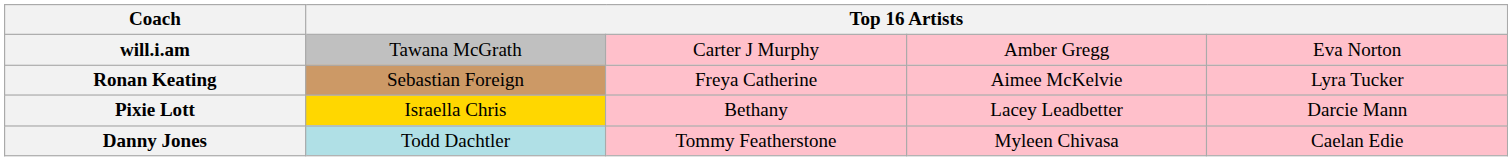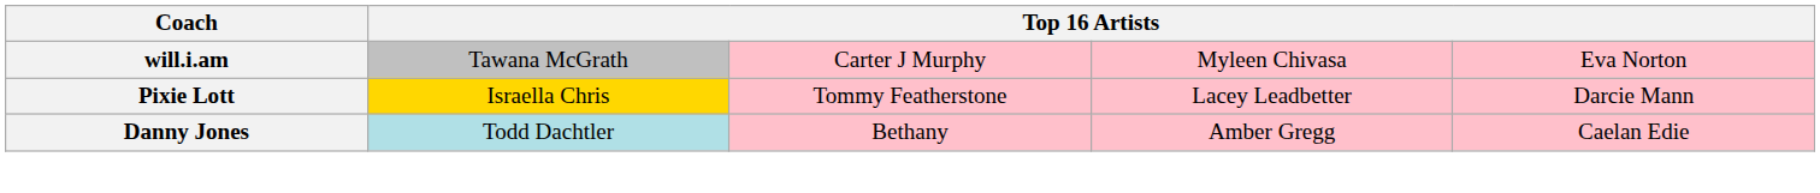will.i.am | column 4: Amber Gregg -> Myleen Chivasa
- row: Ronan Keating | Sebastian Foreign | Freya Catherine | Aimee McKelvie | Lyra Tucker
Pixie Lott | column 3: Bethany -> Tommy Featherstone
Danny Jones | column 3: Tommy Featherstone -> Bethany
Danny Jones | column 4: Myleen Chivasa -> Amber Gregg
